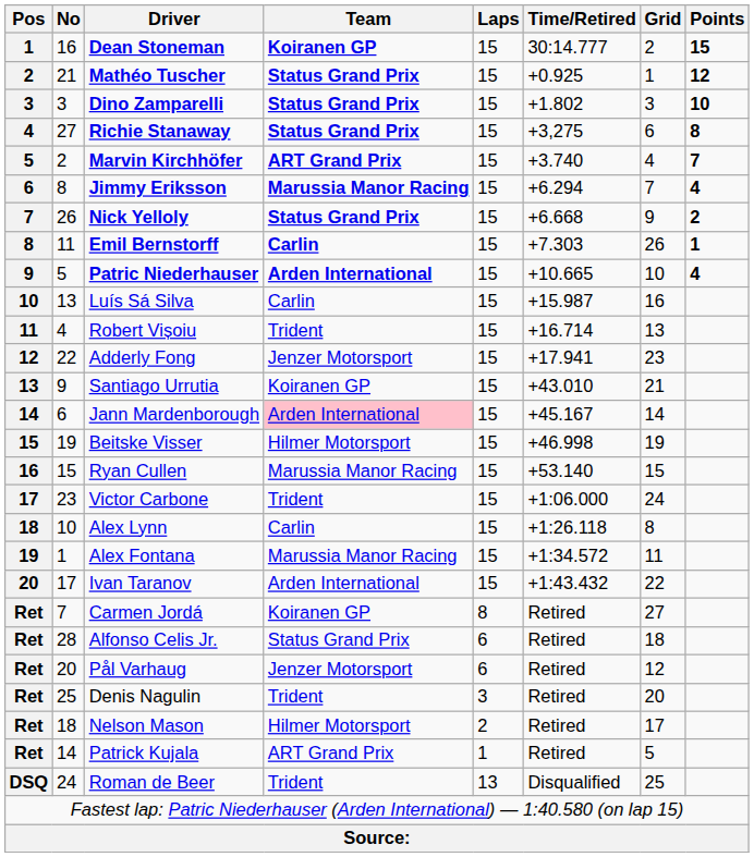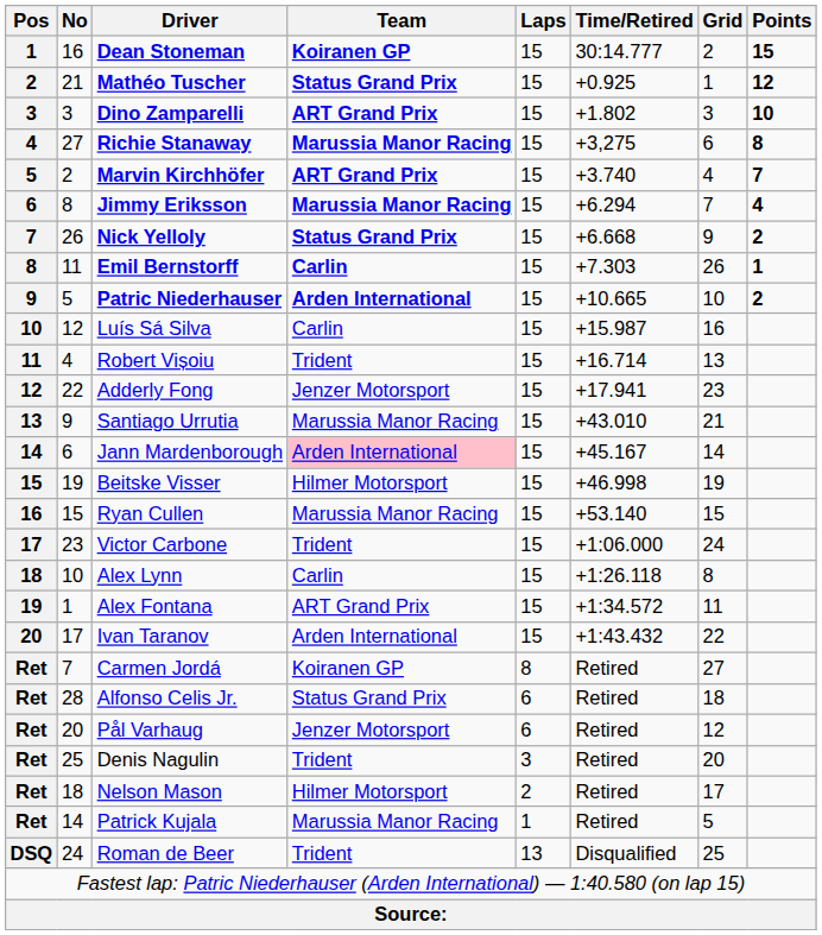Dino Zamparelli | Team: Status Grand Prix -> ART Grand Prix
Richie Stanaway | Team: Status Grand Prix -> Marussia Manor Racing
Patric Niederhauser | Points: 4 -> 2
Luís Sá Silva | No: 13 -> 12
Santiago Urrutia | Team: Koiranen GP -> Marussia Manor Racing
Alex Fontana | Team: Marussia Manor Racing -> ART Grand Prix
Patrick Kujala | Team: ART Grand Prix -> Marussia Manor Racing
